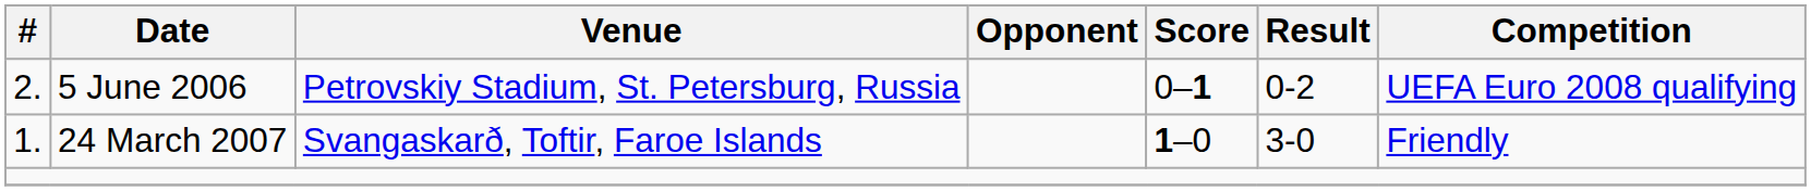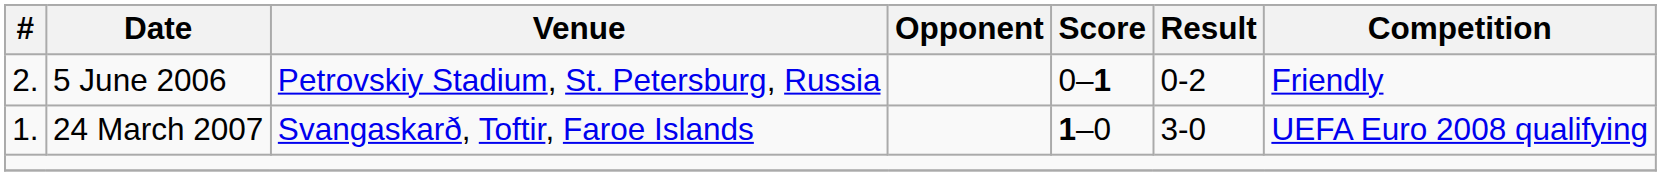5 June 2006 | Competition: UEFA Euro 2008 qualifying -> Friendly
24 March 2007 | Competition: Friendly -> UEFA Euro 2008 qualifying
